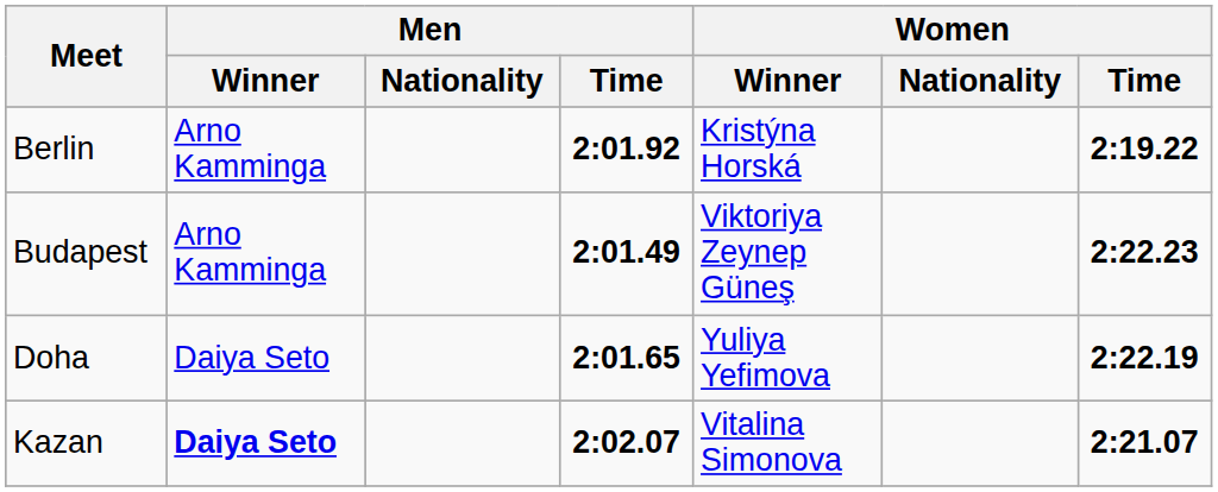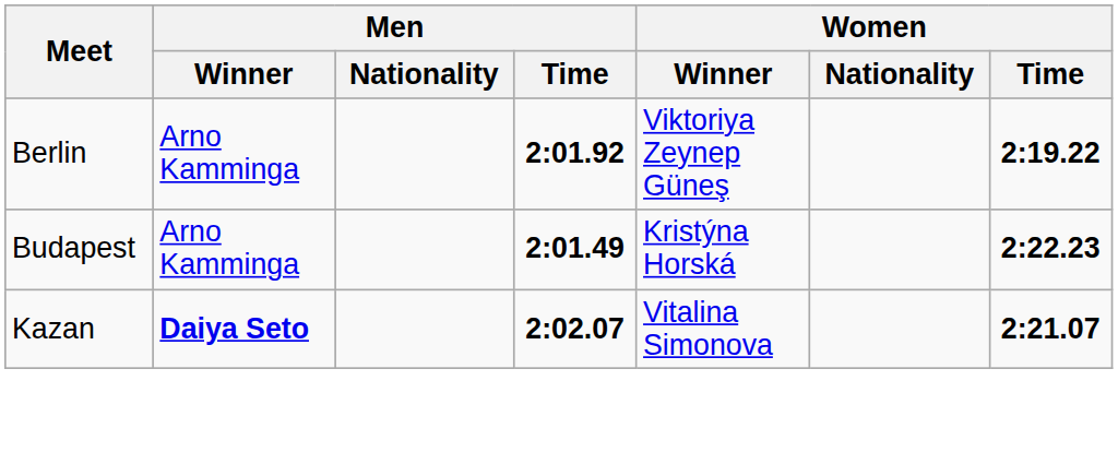Berlin | Women / Winner: Kristýna Horská -> Viktoriya Zeynep Güneş
Budapest | Women / Winner: Viktoriya Zeynep Güneş -> Kristýna Horská
- row: Doha | Daiya Seto | 2:01.65 | Yuliya Yefimova | 2:22.19
